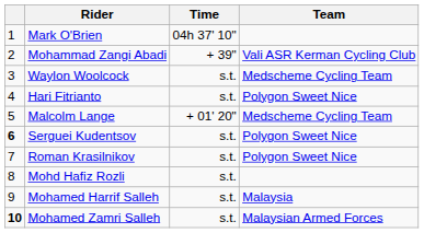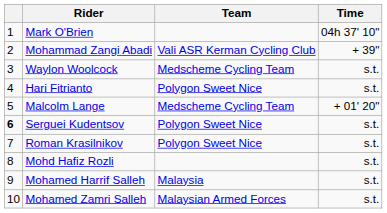columns swapped: Team <-> Time
Mohamed Zamri Salleh | column 1: bold -> normal
